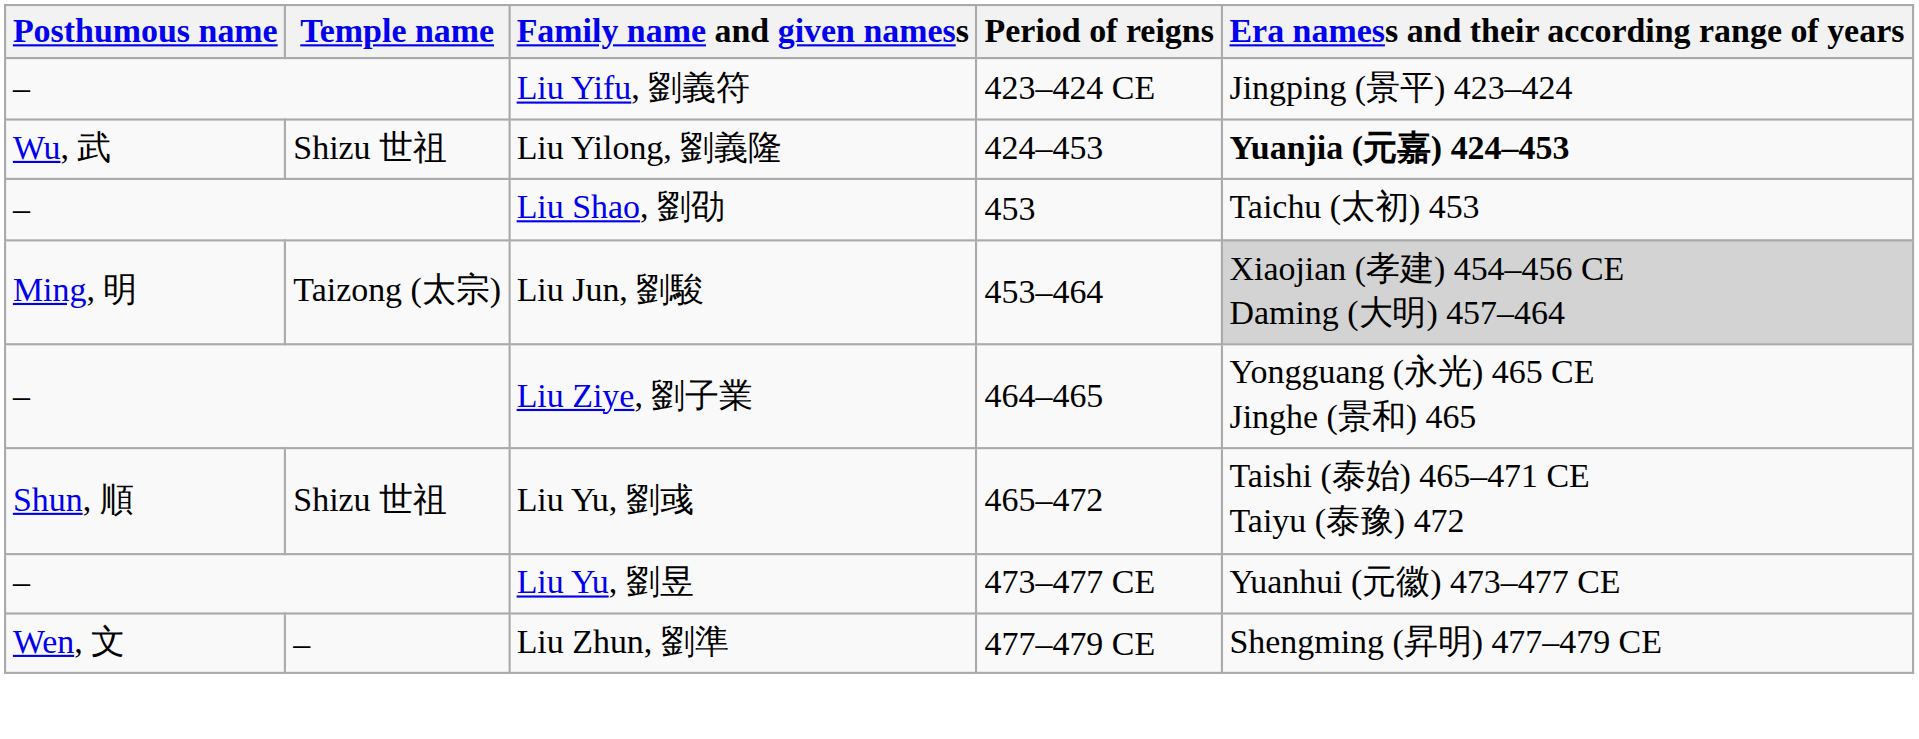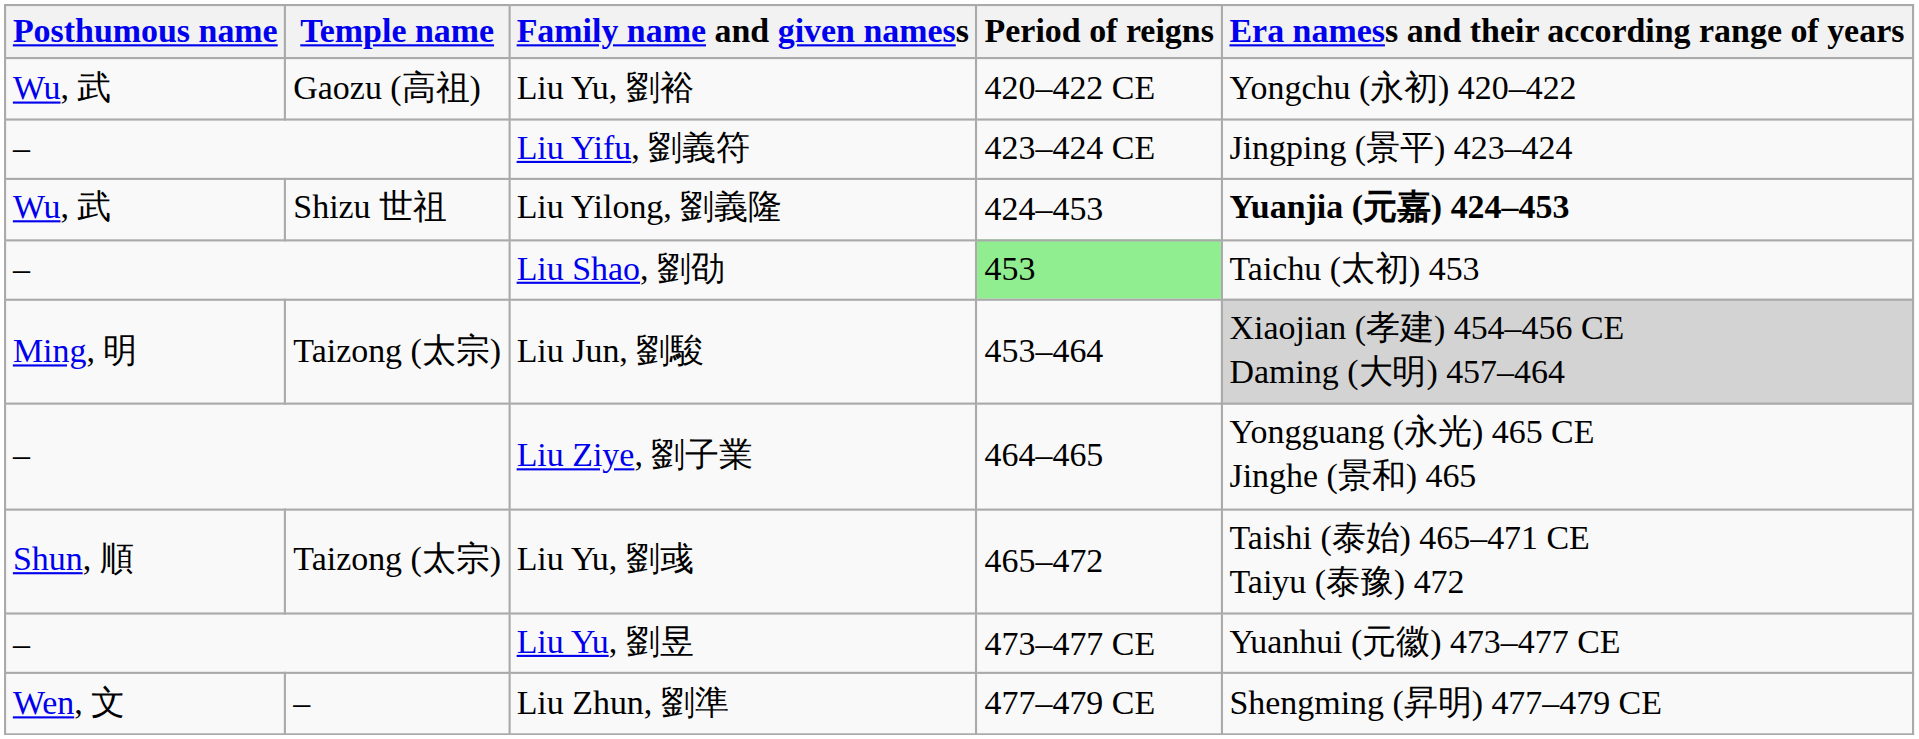+ row: Wu, 武 | Gaozu (高祖) | Liu Yu, 劉裕 | 420–422 CE | Yongchu (永初) 420–422
Liu Shao, 劉劭 | Period of reigns: no background -> lightgreen background
Liu Yu, 劉彧 | Temple name: Shizu 世祖 -> Taizong (太宗)
